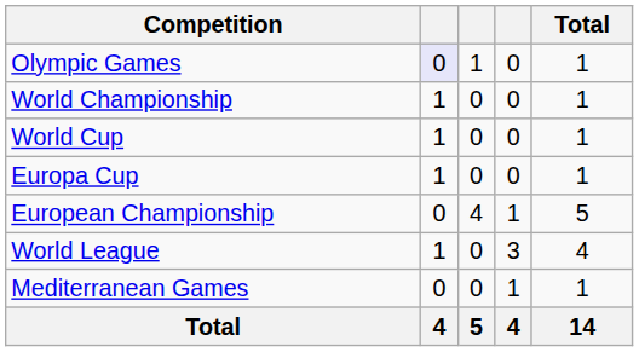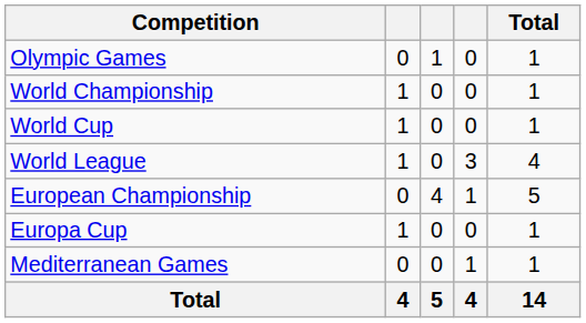Olympic Games | column 2: lavender background -> no background
rows swapped: World League <-> Europa Cup
